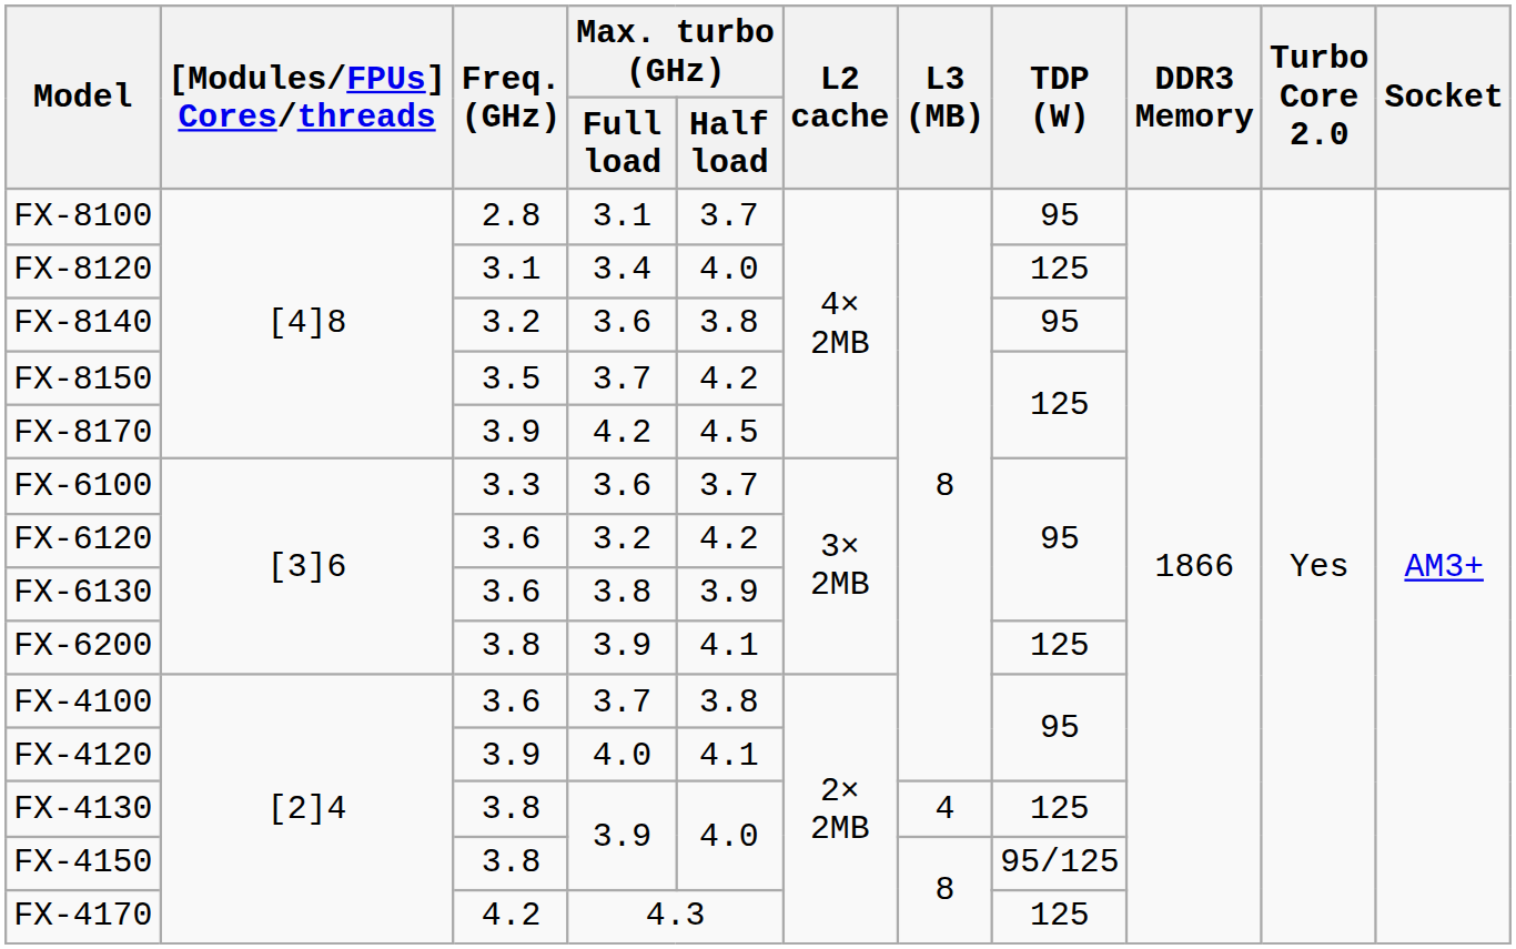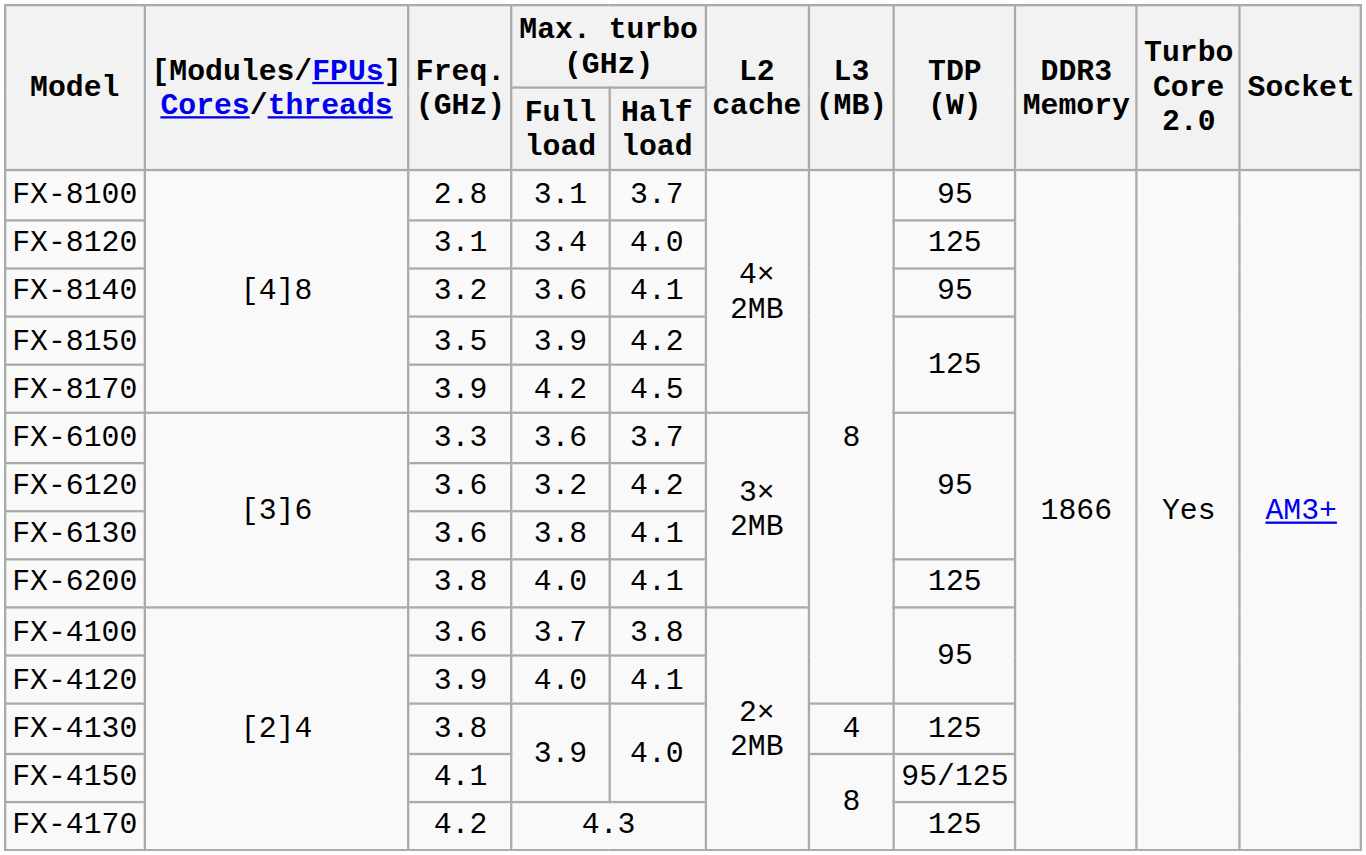FX-8140 | Max. turbo (GHz) / Half load: 3.8 -> 4.1
FX-8150 | Max. turbo (GHz) / Full load: 3.7 -> 3.9
FX-6130 | Max. turbo (GHz) / Half load: 3.9 -> 4.1
FX-6200 | Max. turbo (GHz) / Full load: 3.9 -> 4.0
FX-4150 | Freq. (GHz): 3.8 -> 4.1
